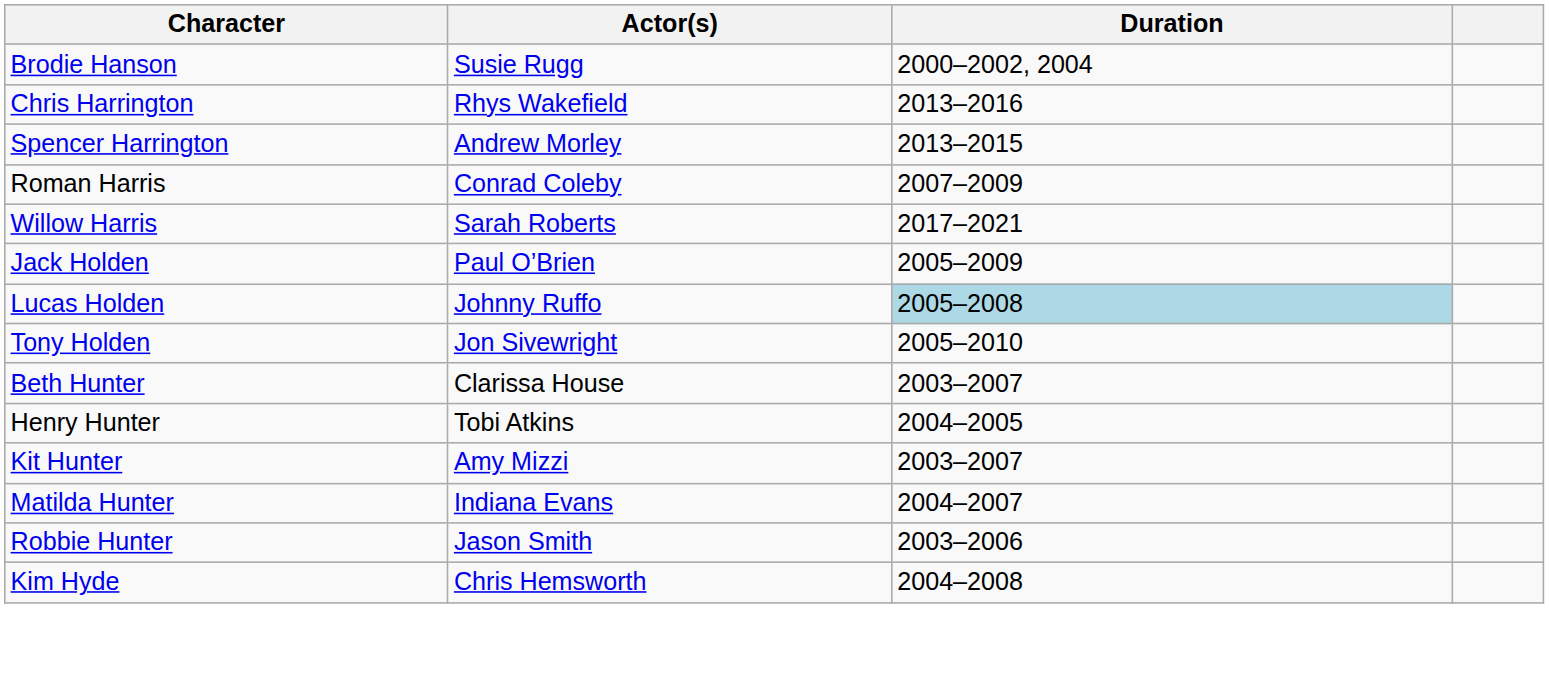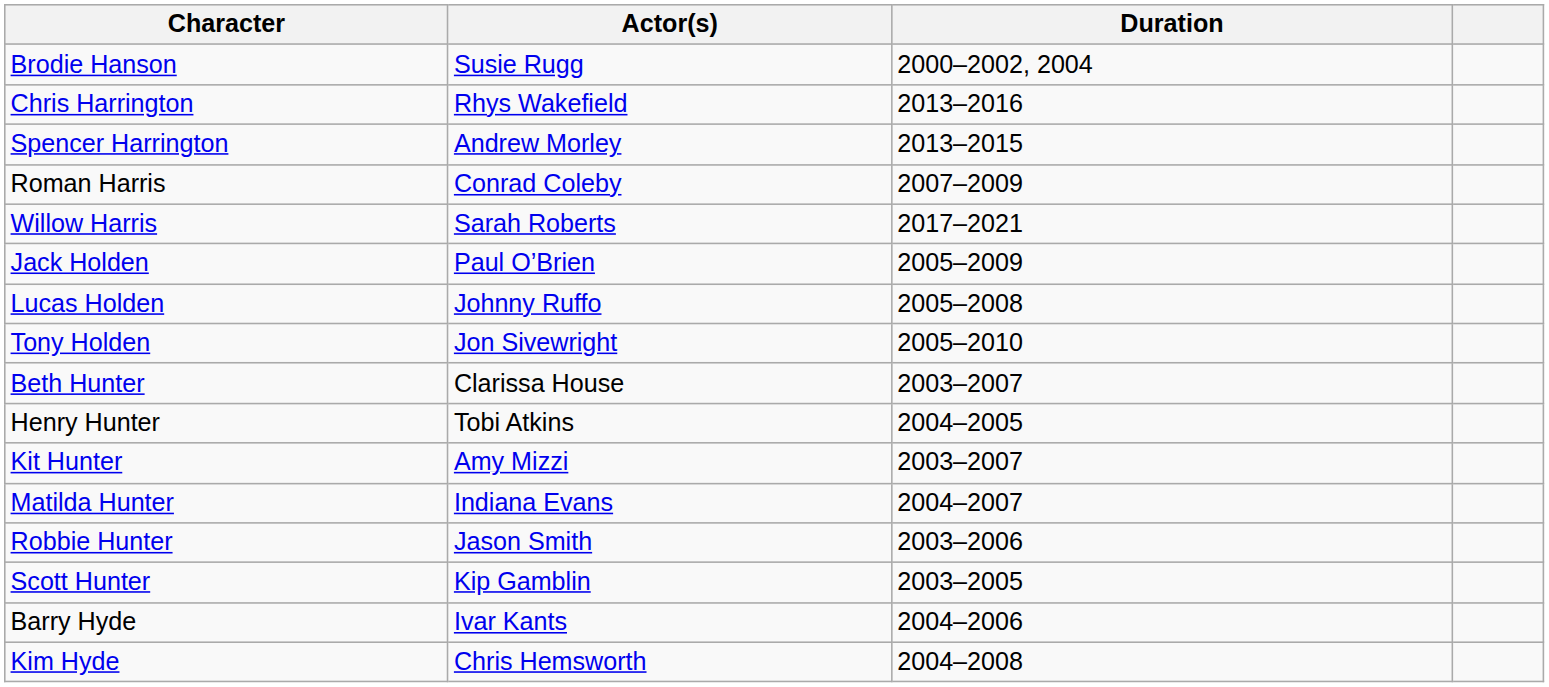Lucas Holden | Duration: lightblue background -> no background
+ row: Scott Hunter | Kip Gamblin | 2003–2005
+ row: Barry Hyde | Ivar Kants | 2004–2006
